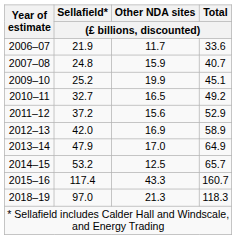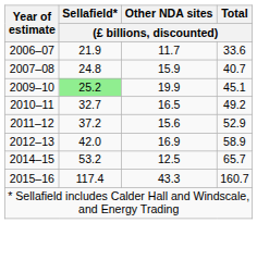2009–10 | Sellafield* / (£ billions, discounted): no background -> lightgreen background
- row: 2013–14 | 47.9 | 17.0 | 64.9
- row: 2018–19 | 97.0 | 21.3 | 118.3
